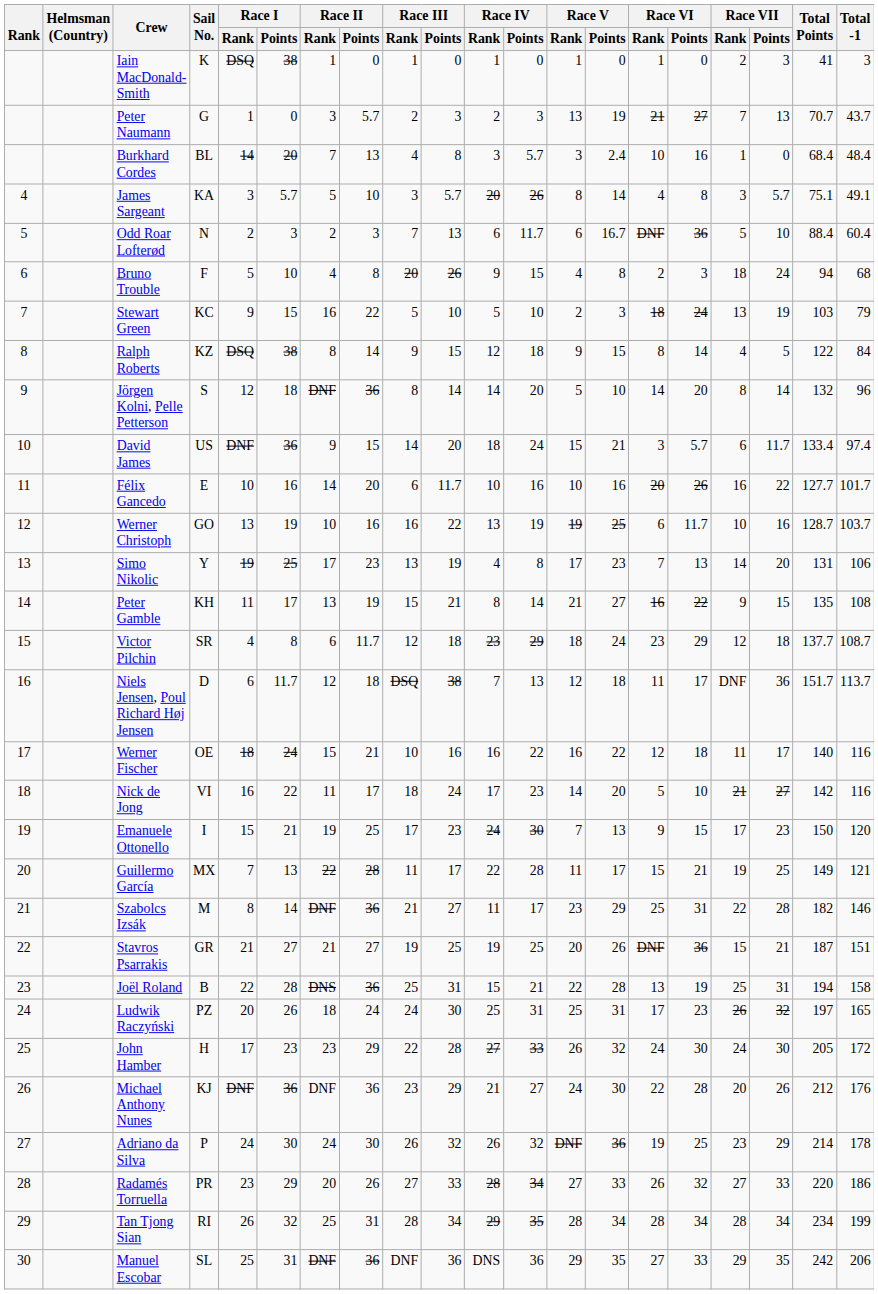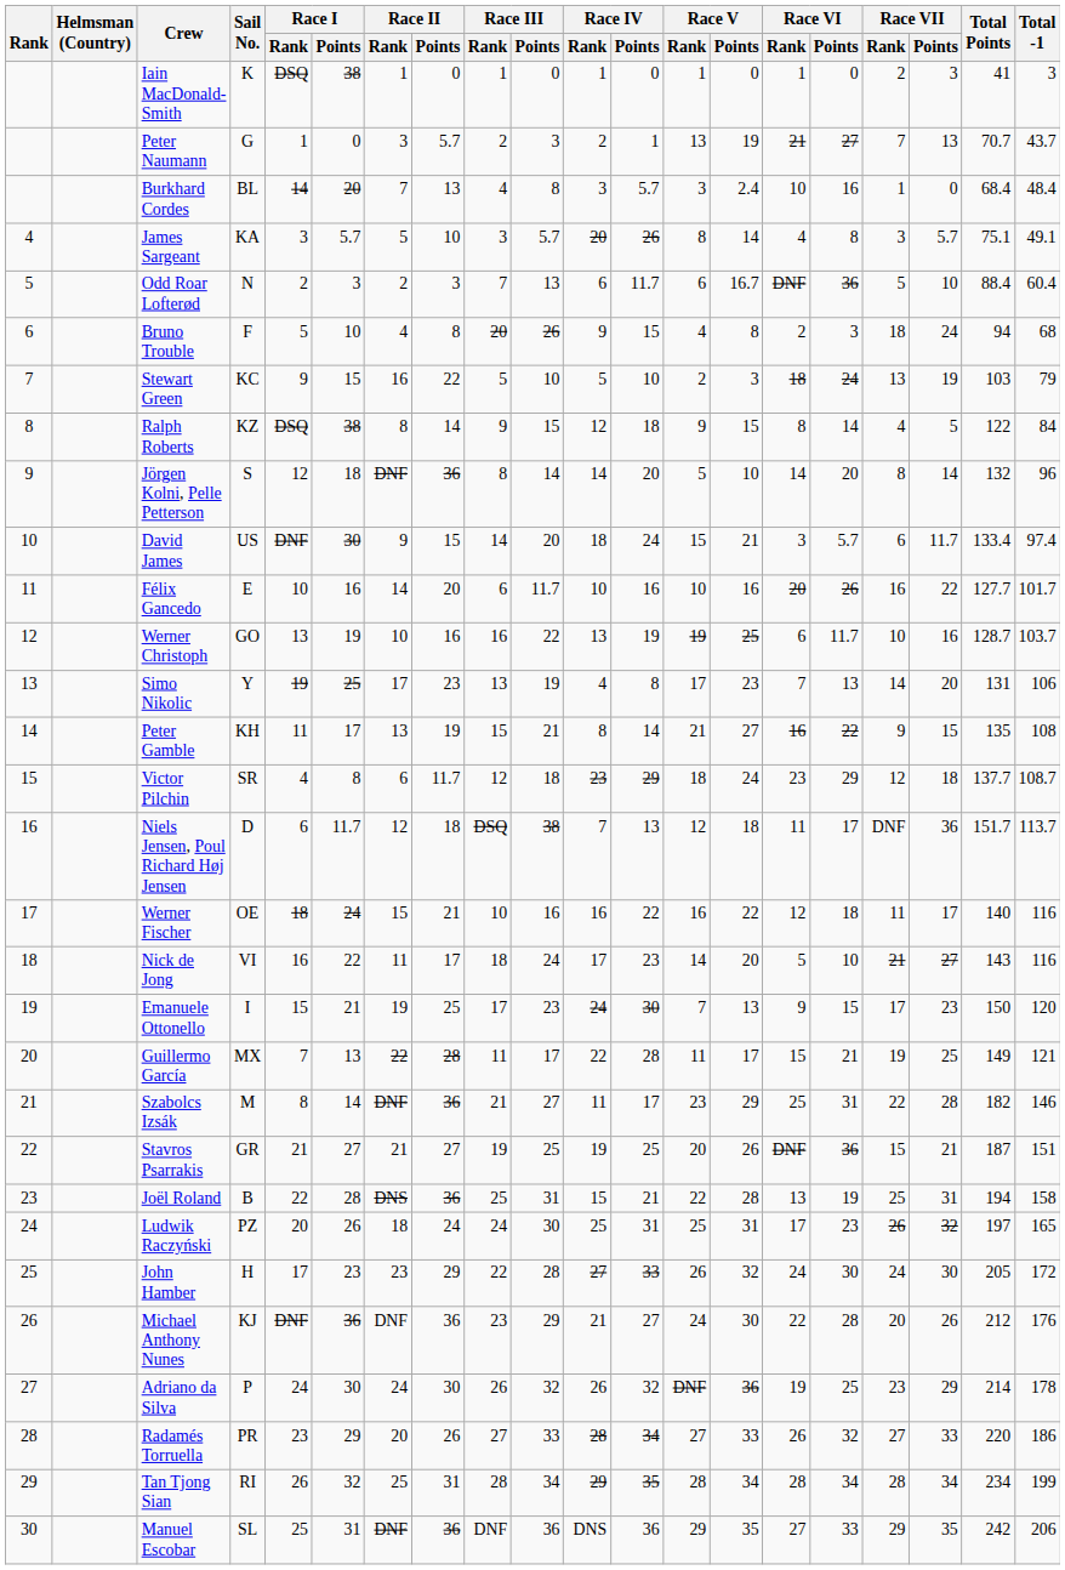Peter Naumann | Race IV / Points: 3 -> 1
David James | Race I / Points: 36 -> 30
Nick de Jong | Total Points: 142 -> 143
